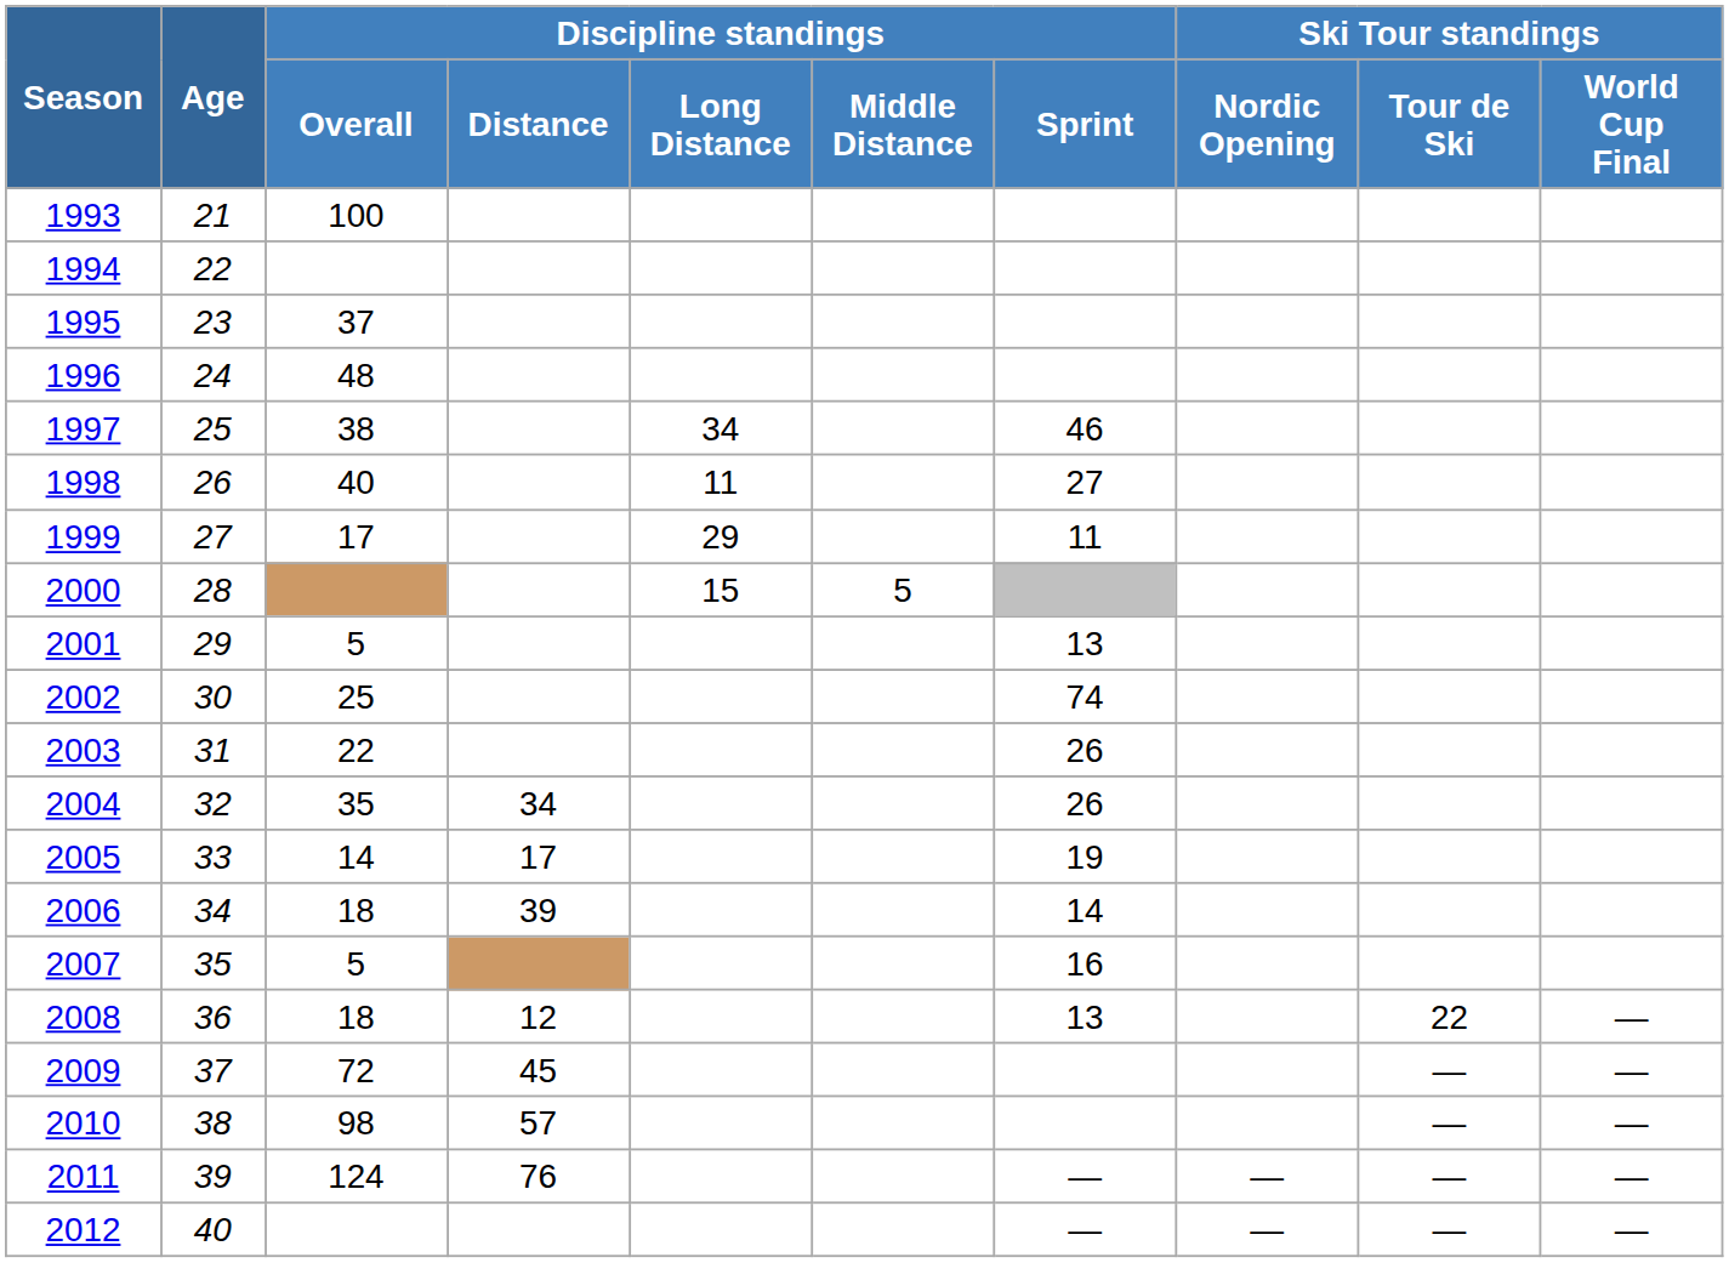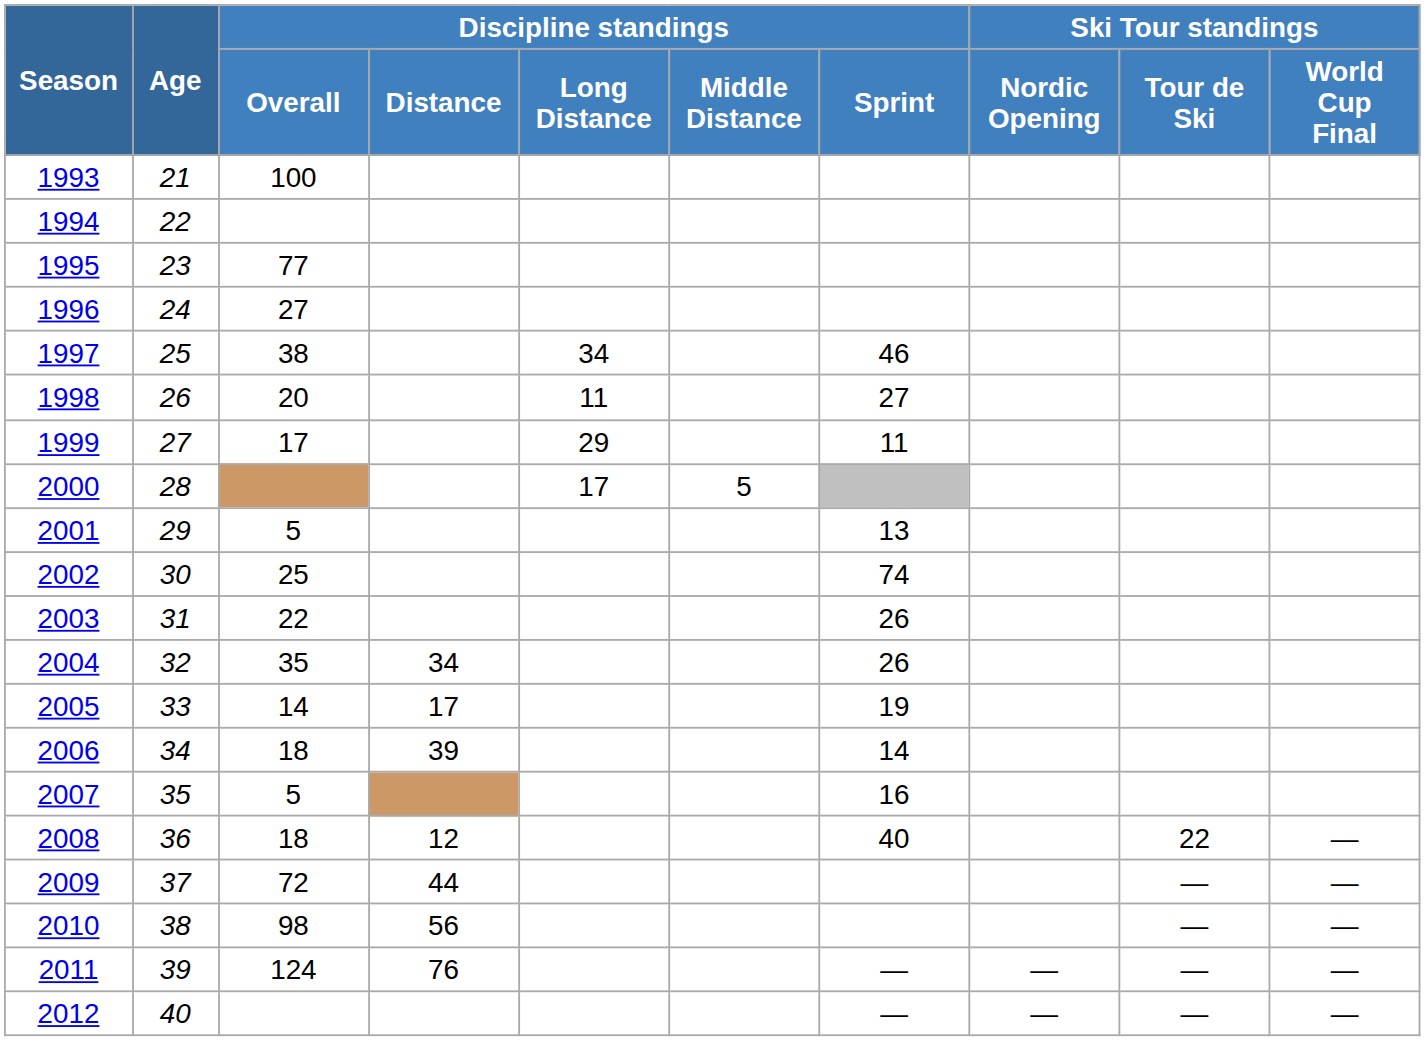1995 | Discipline standings / Overall: 37 -> 77
1996 | Discipline standings / Overall: 48 -> 27
1998 | Discipline standings / Overall: 40 -> 20
2000 | Discipline standings / Long Distance: 15 -> 17
2008 | Discipline standings / Sprint: 13 -> 40
2009 | Discipline standings / Distance: 45 -> 44
2010 | Discipline standings / Distance: 57 -> 56
